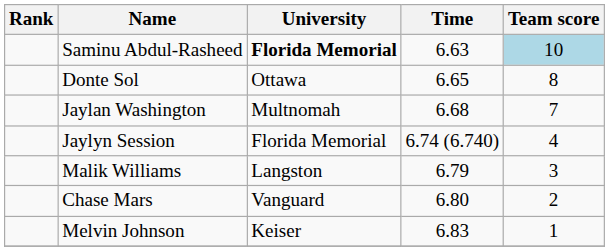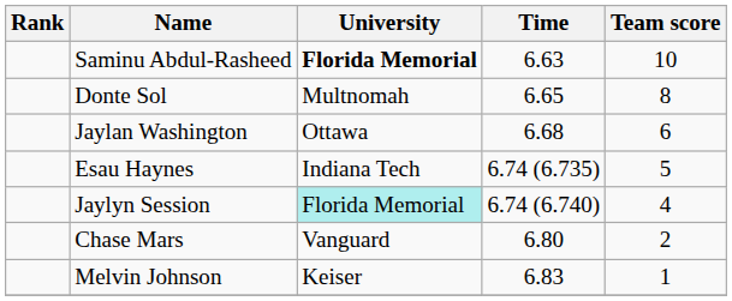Saminu Abdul-Rasheed | Team score: lightblue background -> no background
Donte Sol | University: Ottawa -> Multnomah
Jaylan Washington | University: Multnomah -> Ottawa
Jaylan Washington | Team score: 7 -> 6
+ row: Esau Haynes | Indiana Tech | 6.74 (6.735) | 5
Jaylyn Session | University: no background -> paleturquoise background
- row: Malik Williams | Langston | 6.79 | 3
